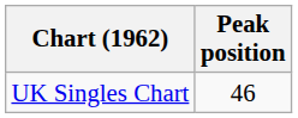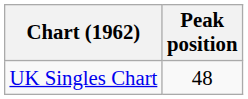UK Singles Chart | Peak position: 46 -> 48
